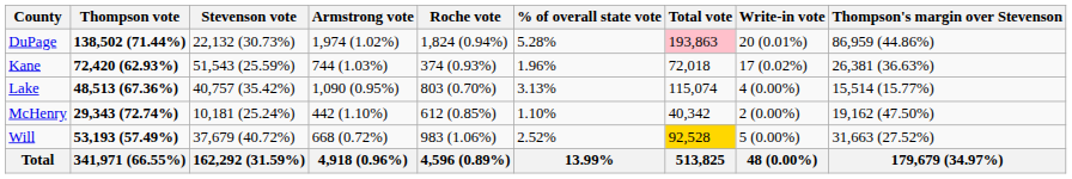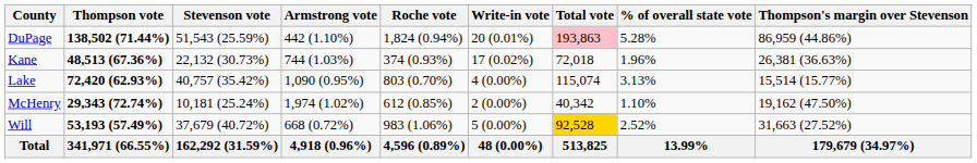columns swapped: Write-in vote <-> % of overall state vote
DuPage | Stevenson vote: 22,132 (30.73%) -> 51,543 (25.59%)
DuPage | Armstrong vote: 1,974 (1.02%) -> 442 (1.10%)
Kane | Thompson vote: 72,420 (62.93%) -> 48,513 (67.36%)
Kane | Stevenson vote: 51,543 (25.59%) -> 22,132 (30.73%)
Lake | Thompson vote: 48,513 (67.36%) -> 72,420 (62.93%)
McHenry | Armstrong vote: 442 (1.10%) -> 1,974 (1.02%)
